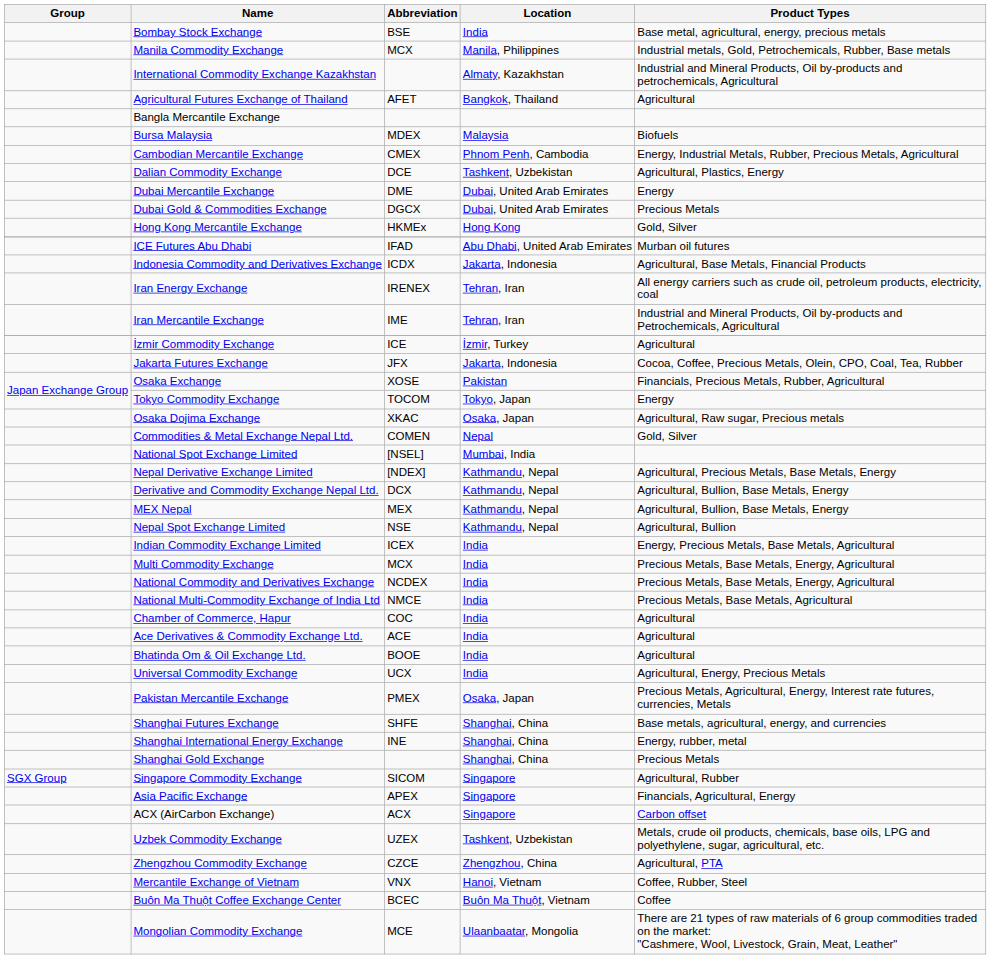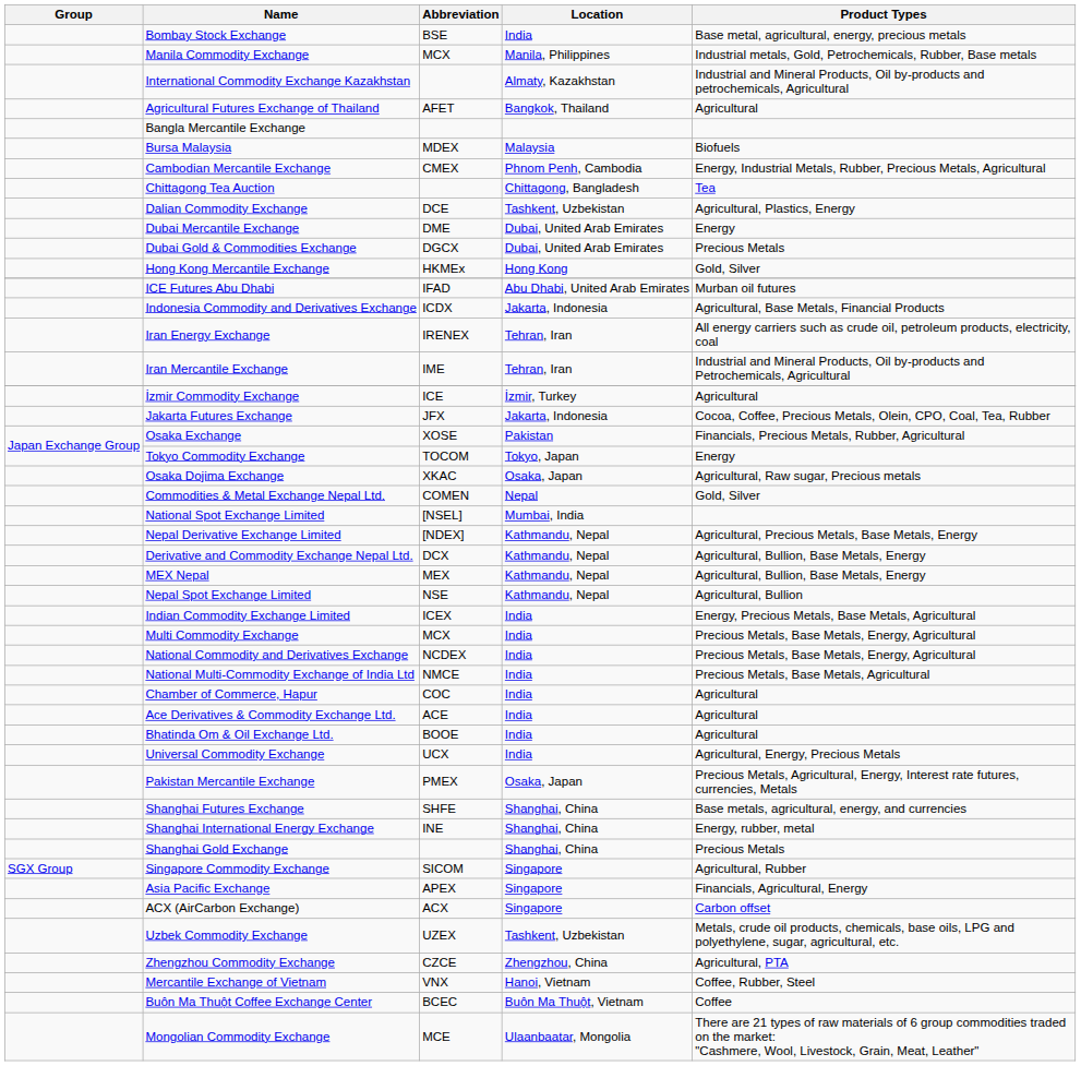+ row: Chittagong Tea Auction | Chittagong, Bangladesh | Tea
